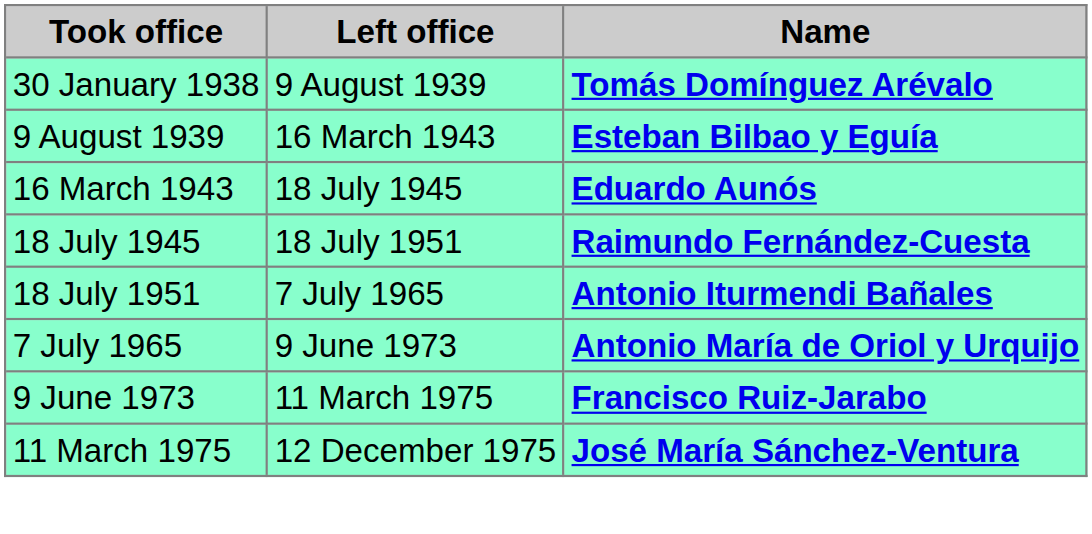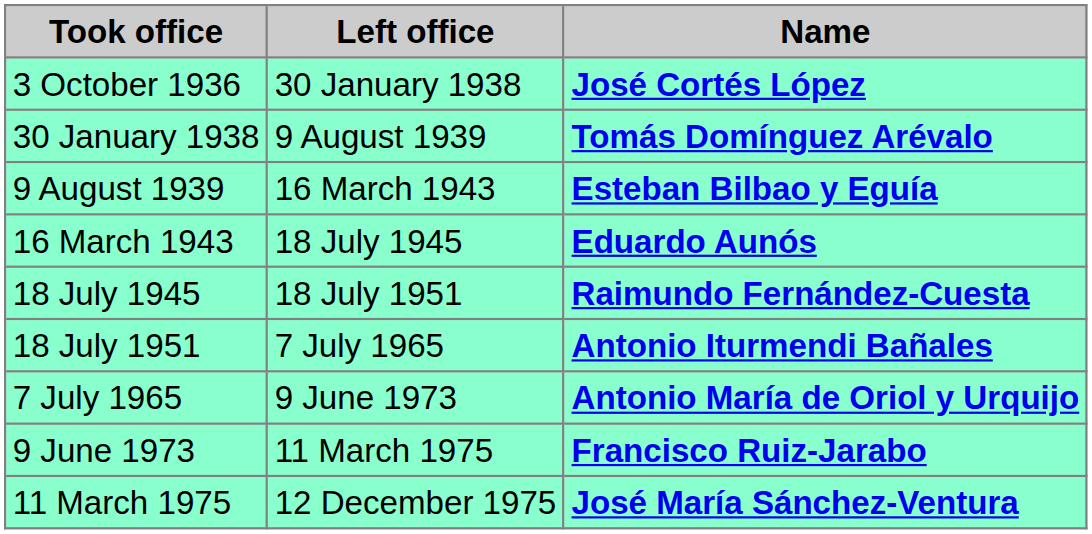+ row: 3 October 1936 | 30 January 1938 | José Cortés López
